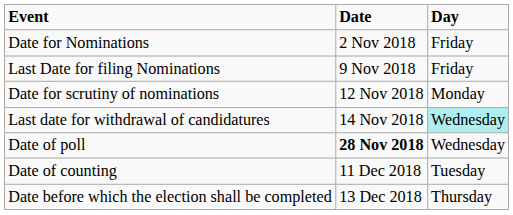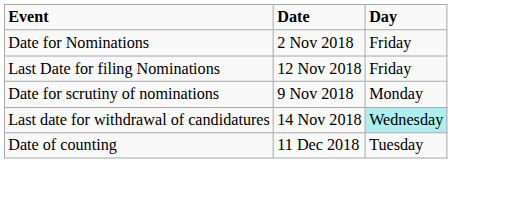Last Date for filing Nominations | Date: 9 Nov 2018 -> 12 Nov 2018
Date for scrutiny of nominations | Date: 12 Nov 2018 -> 9 Nov 2018
- row: Date of poll | 28 Nov 2018 | Wednesday
- row: Date before which the election shall be completed | 13 Dec 2018 | Thursday
